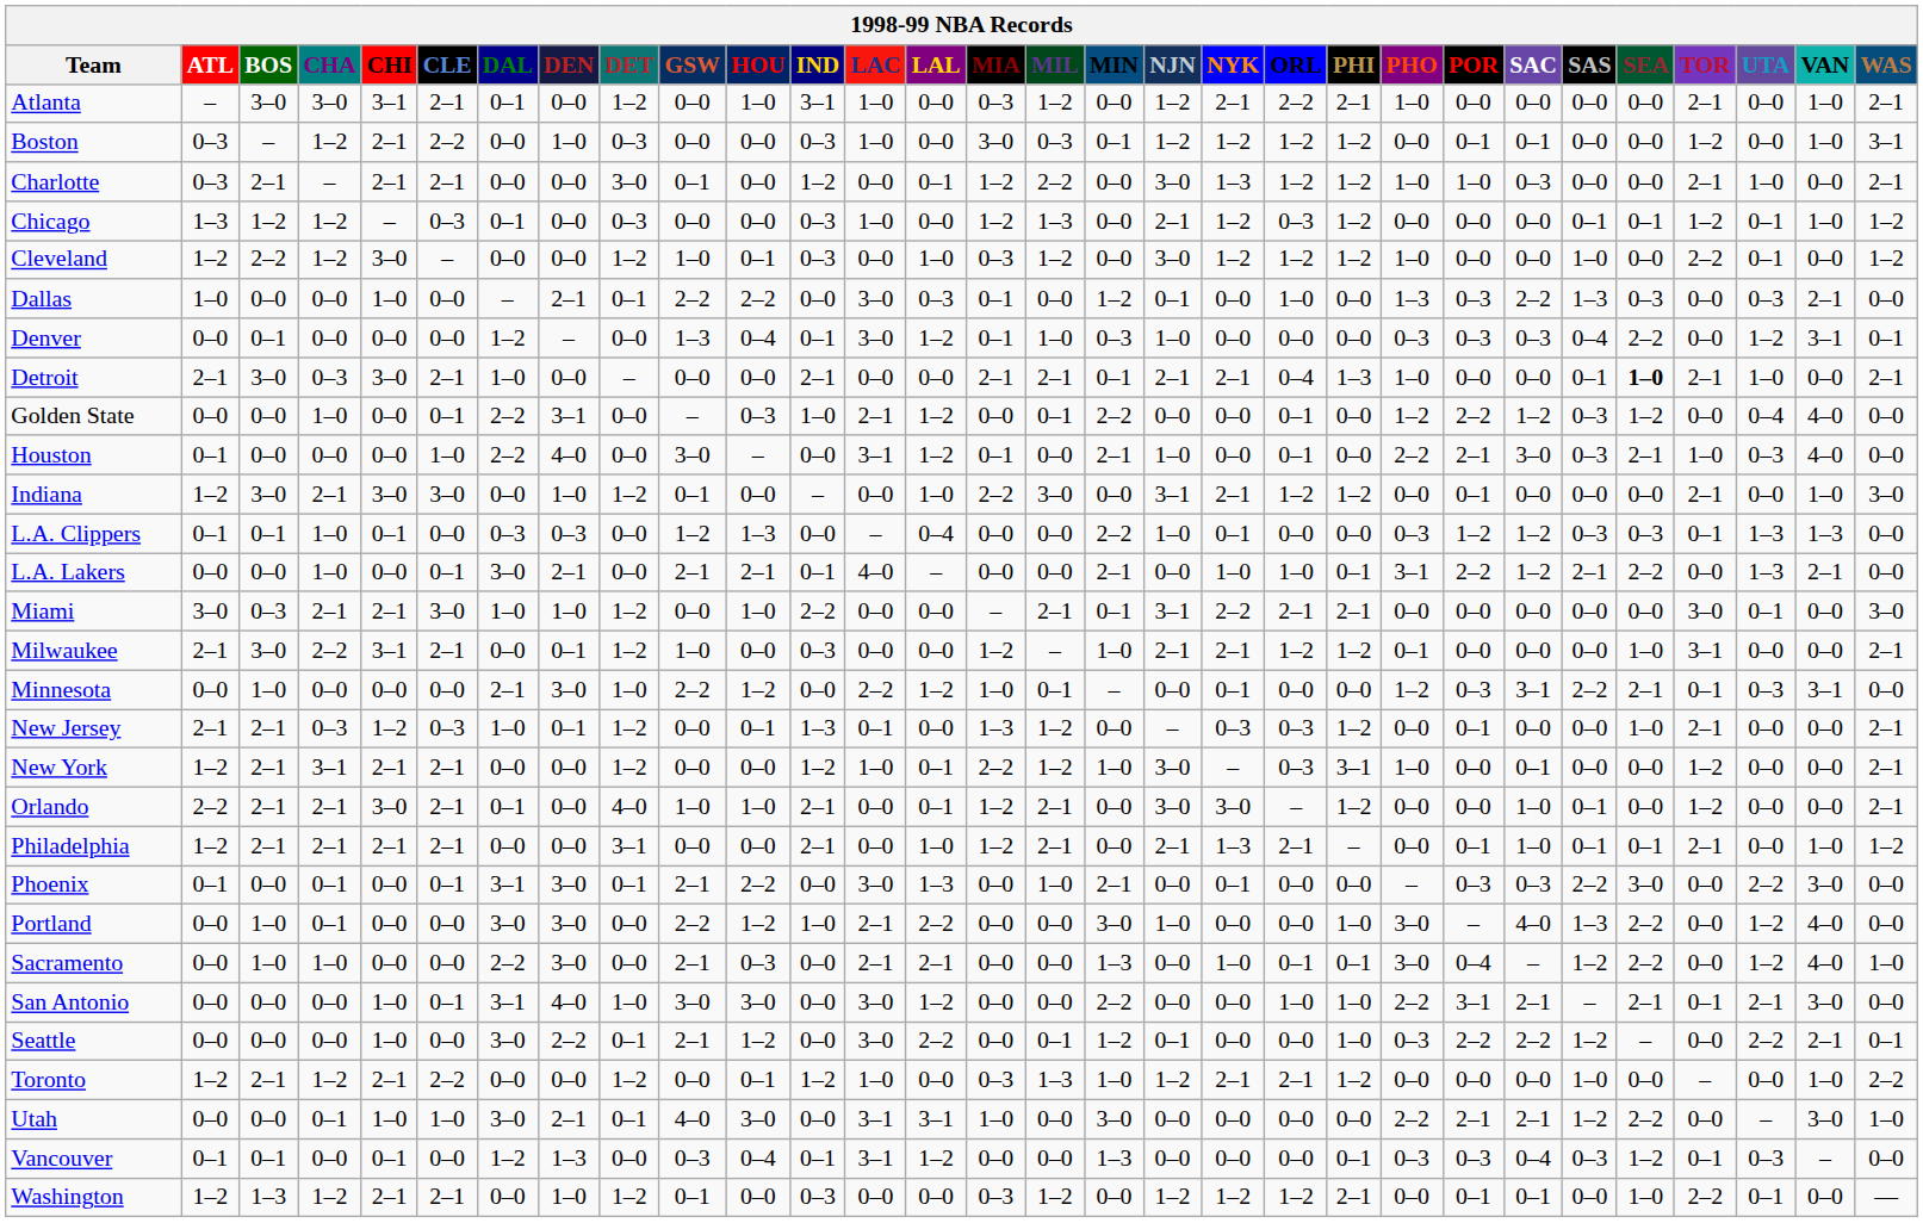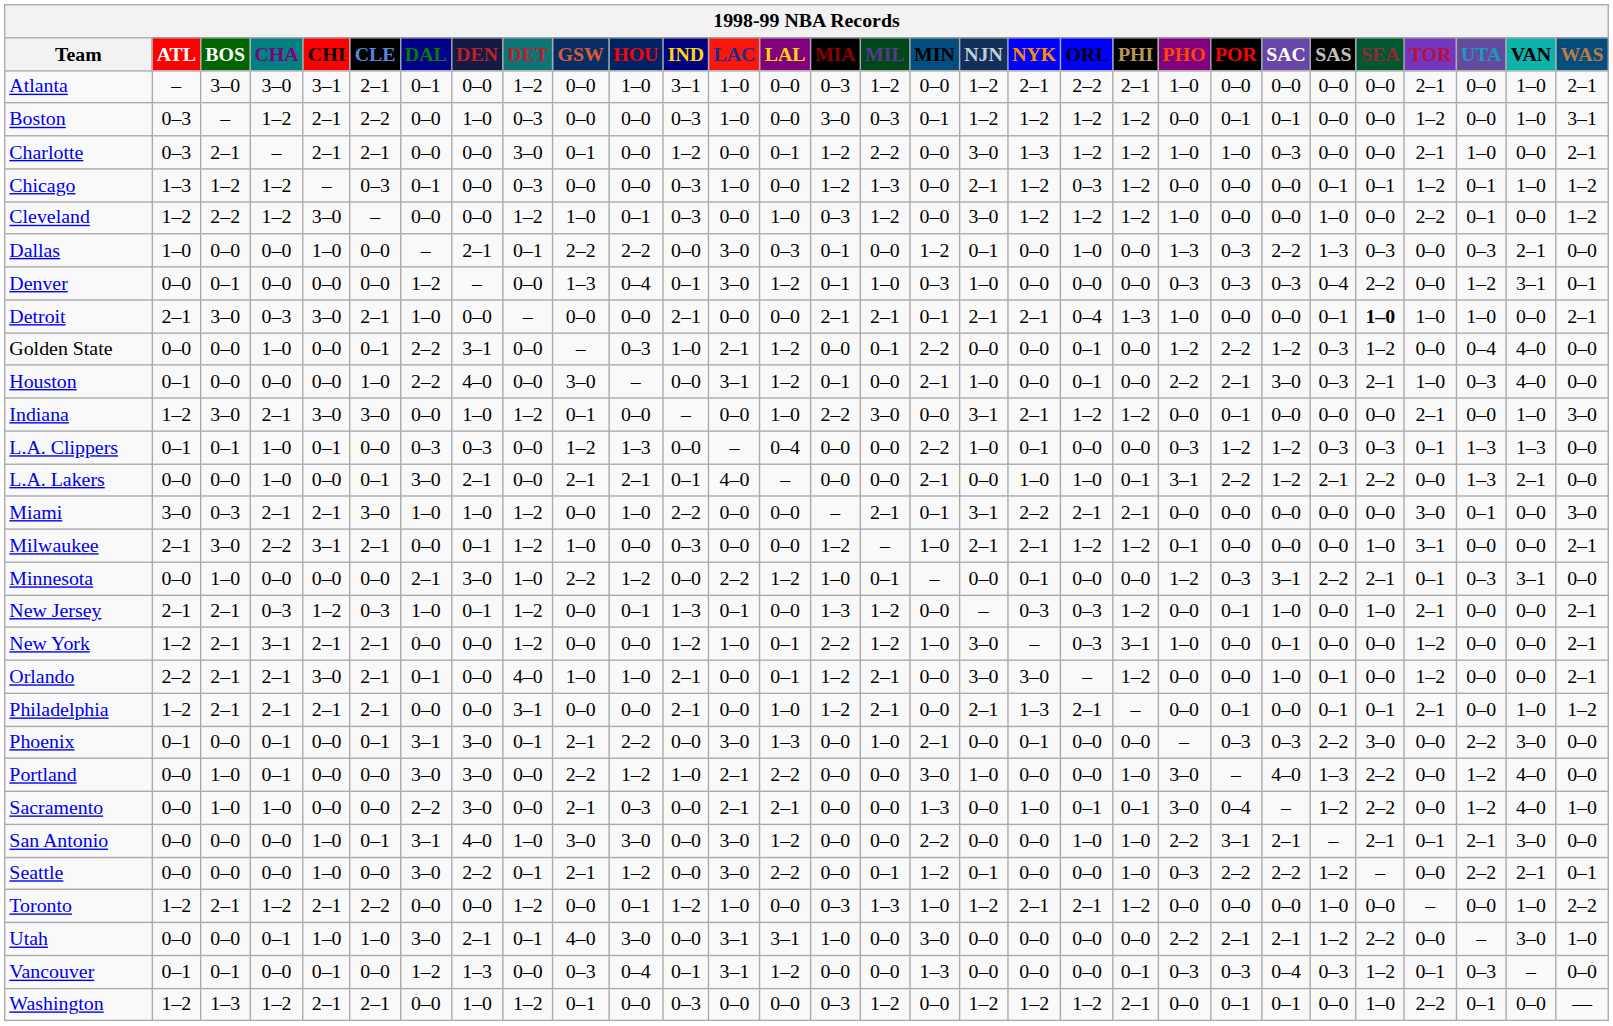Detroit | TOR: 2–1 -> 1–0
New Jersey | SAC: 0–0 -> 1–0
Philadelphia | SAC: 1–0 -> 0–0
